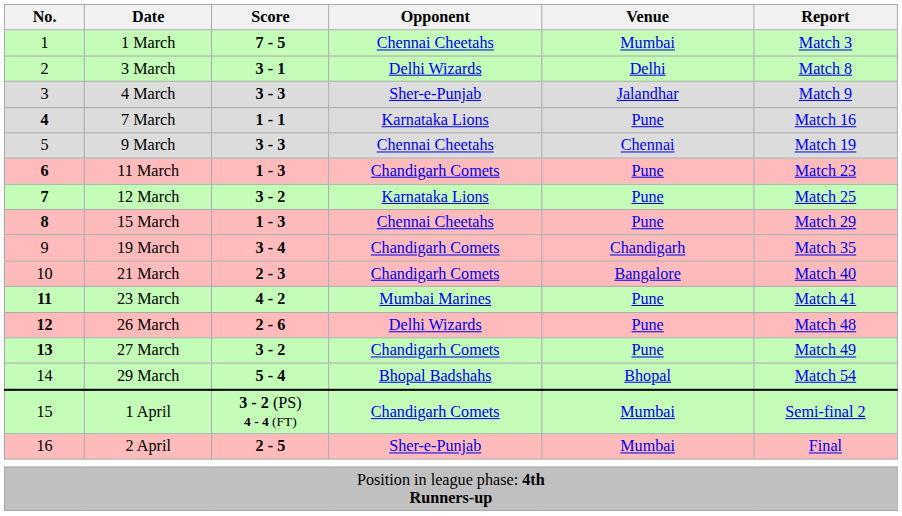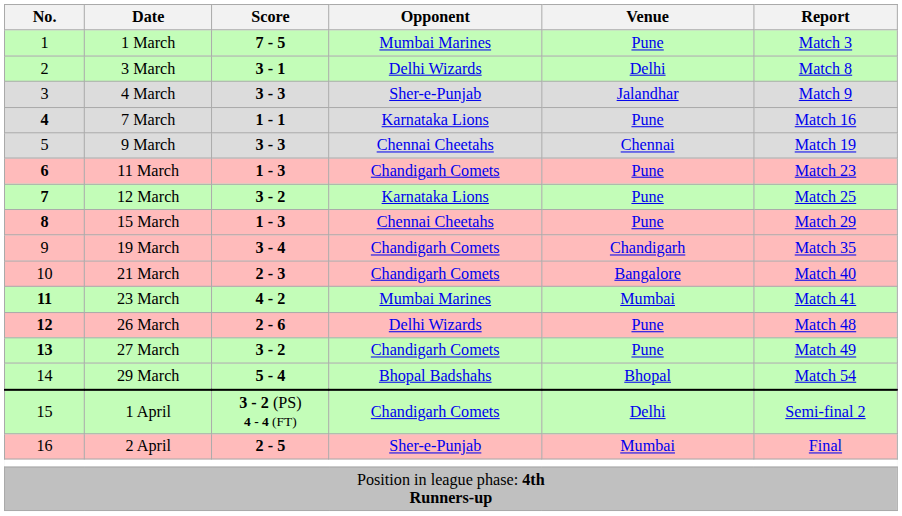1 March | Opponent: Chennai Cheetahs -> Mumbai Marines
1 March | Venue: Mumbai -> Pune
23 March | Venue: Pune -> Mumbai
1 April | Venue: Mumbai -> Delhi
